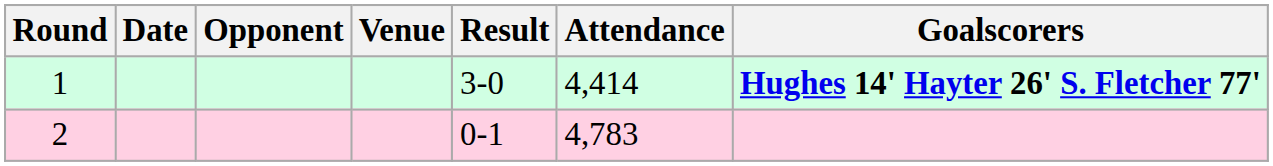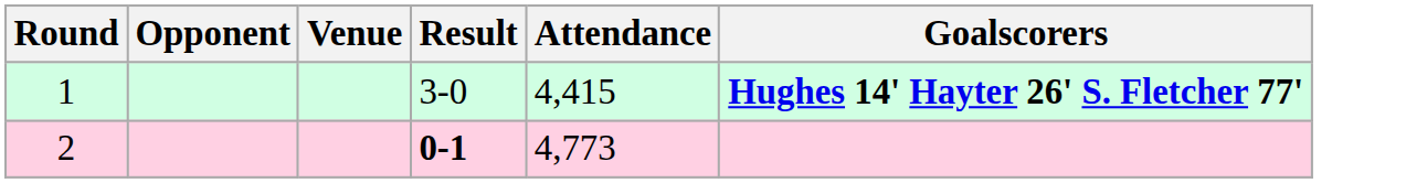- column: Date
1 | Attendance: 4,414 -> 4,415
2 | Result: normal -> bold
2 | Attendance: 4,783 -> 4,773
